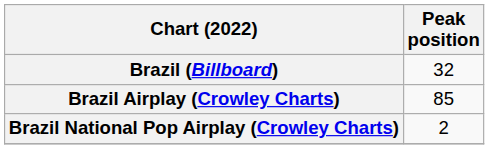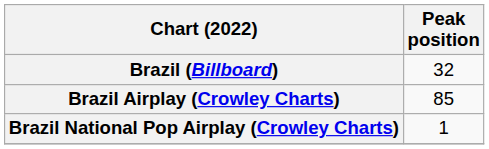Brazil National Pop Airplay (Crowley Charts) | Peak position: 2 -> 1
